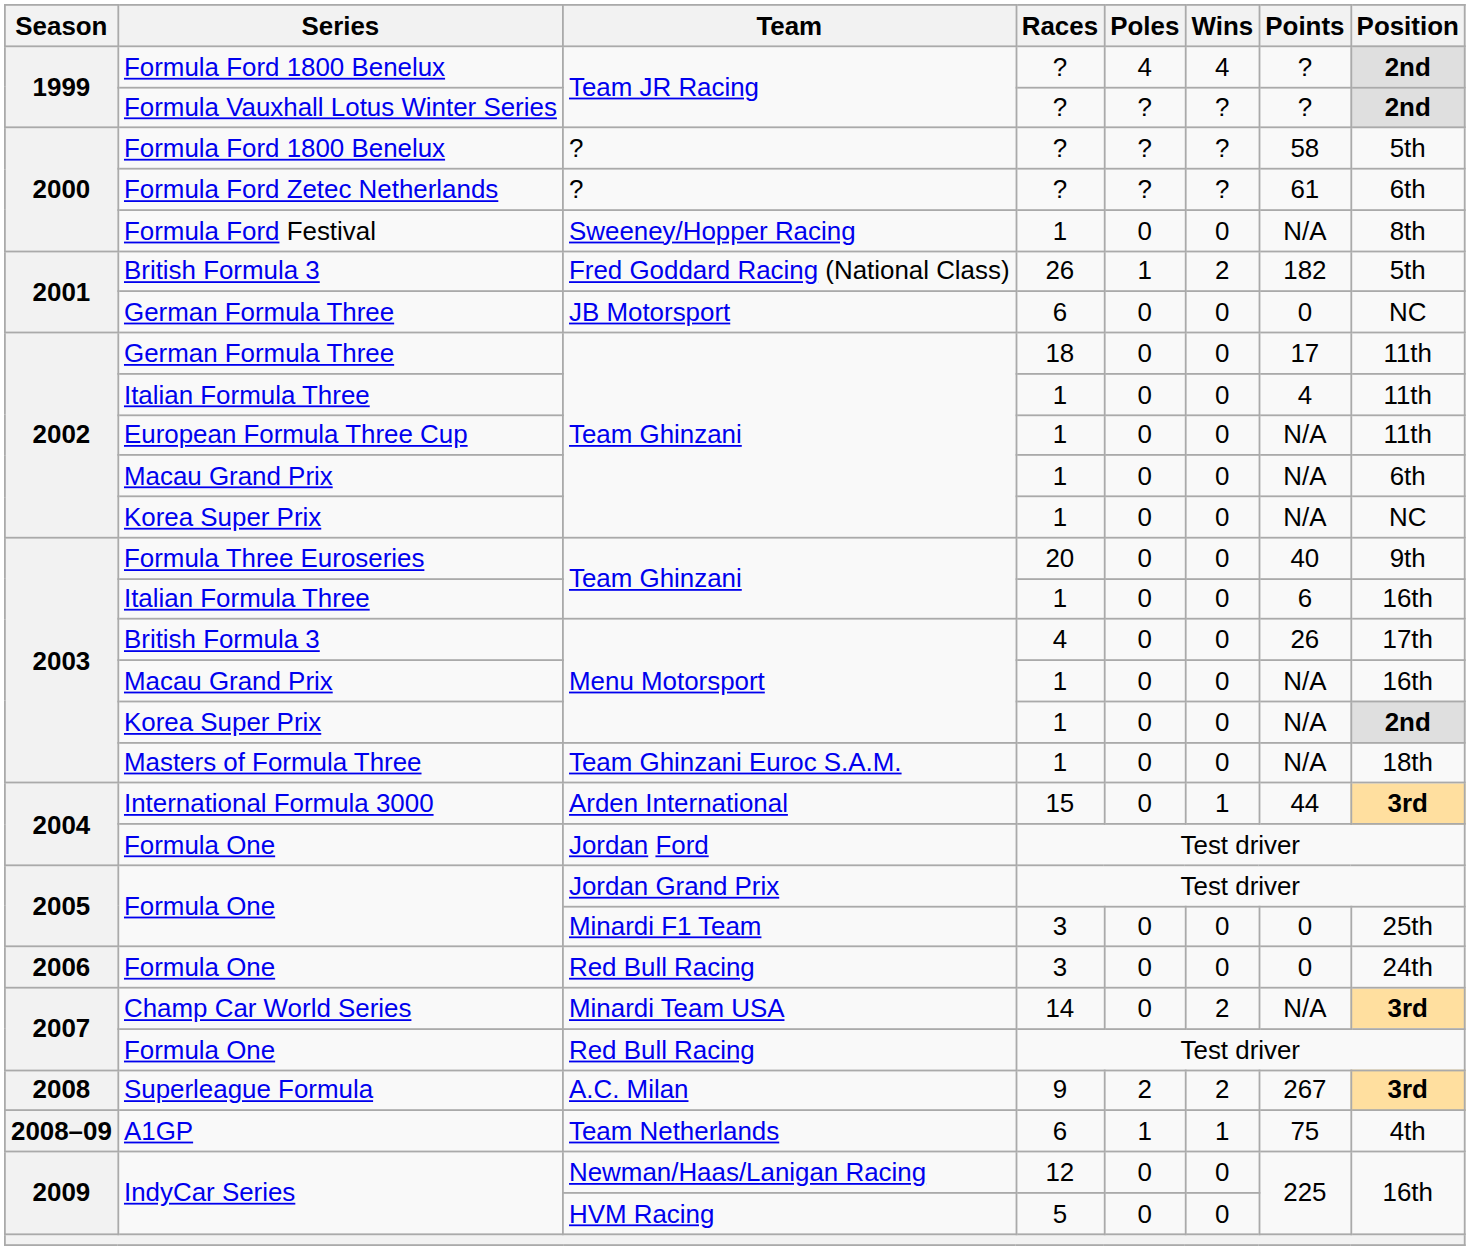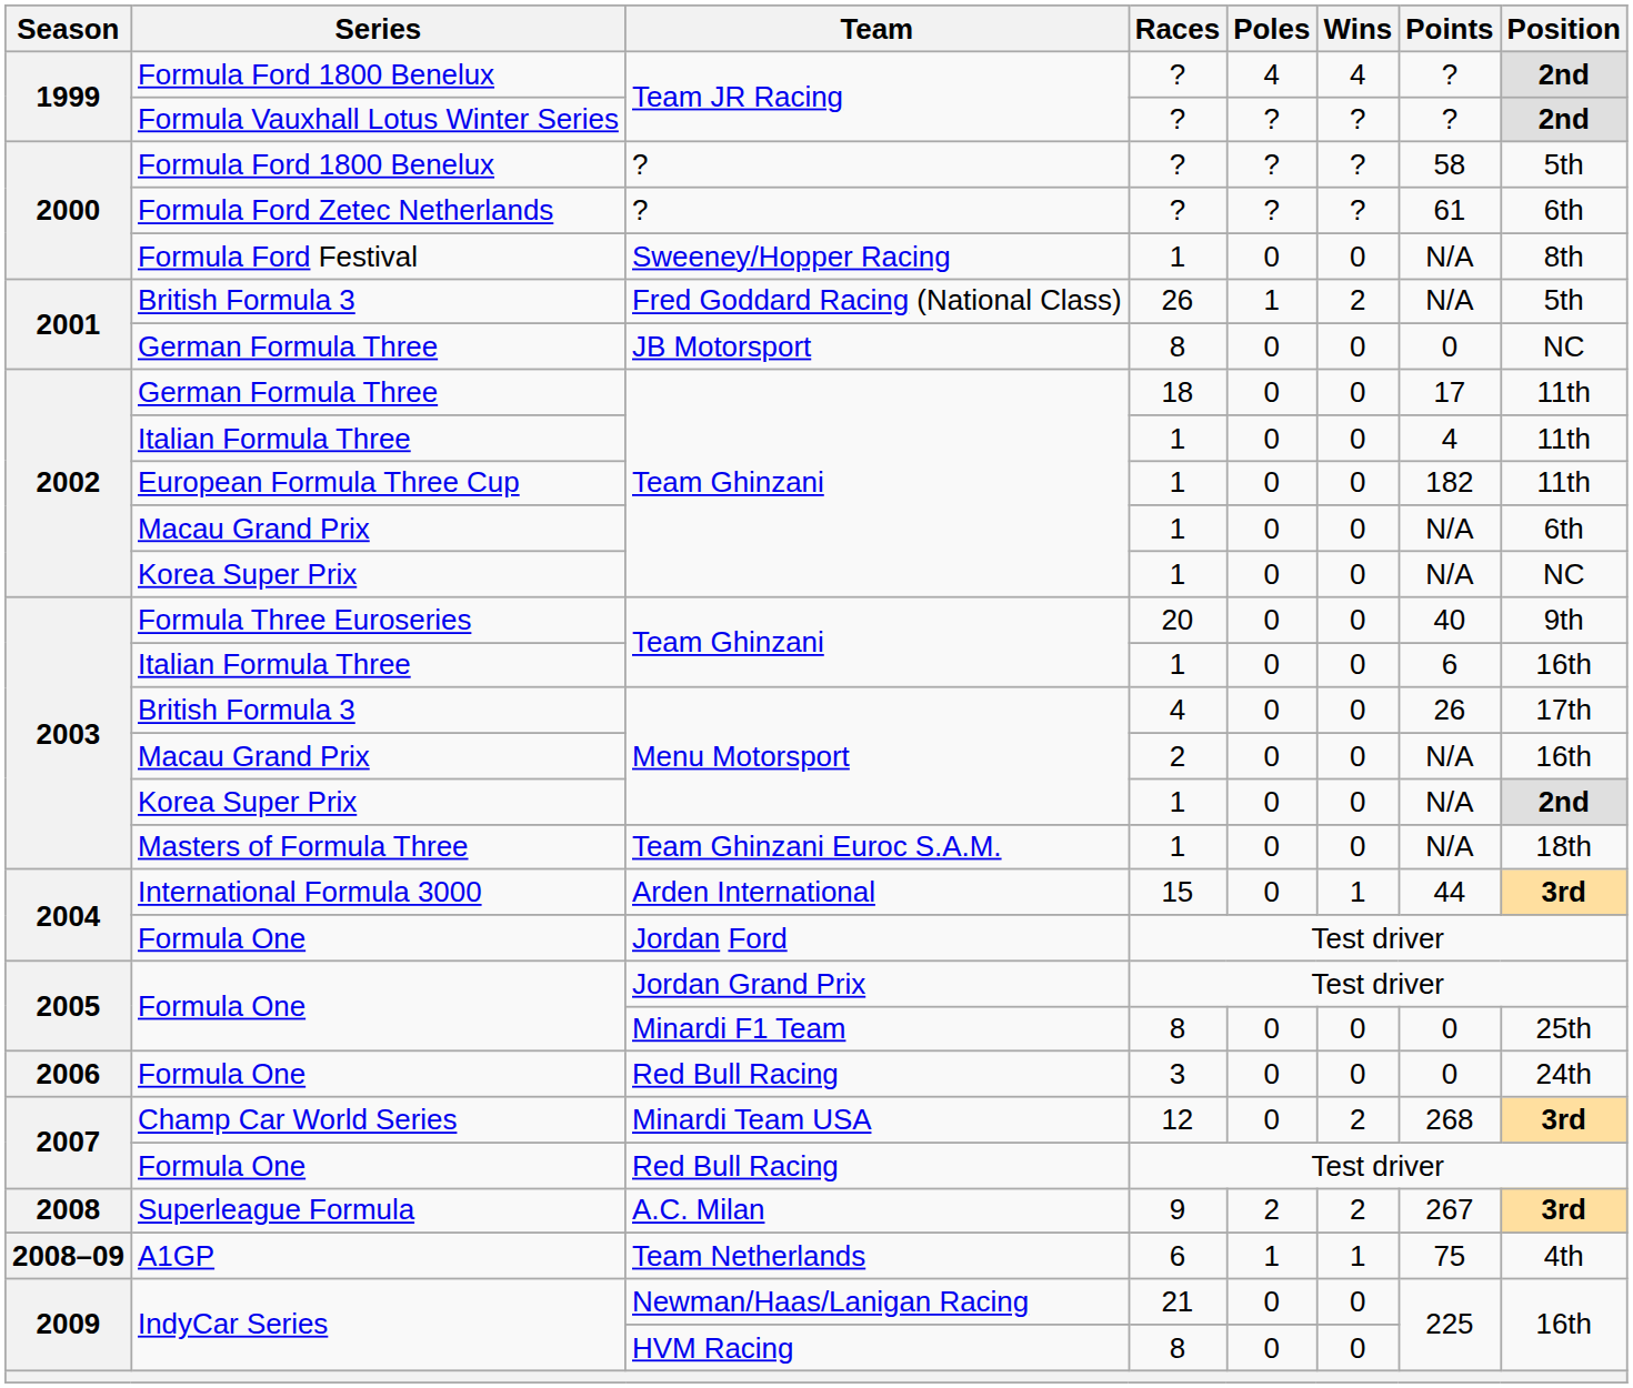British Formula 3 / Fred Goddard Racing (National Class) | Points: 182 -> N/A
German Formula Three / JB Motorsport | Races: 6 -> 8
European Formula Three Cup | Points: N/A -> 182
Macau Grand Prix / Menu Motorsport | Races: 1 -> 2
Formula One / Minardi F1 Team | Races: 3 -> 8
Champ Car World Series | Races: 14 -> 12
Champ Car World Series | Points: N/A -> 268
IndyCar Series / Newman/Haas/Lanigan Racing | Races: 12 -> 21
IndyCar Series / HVM Racing | Races: 5 -> 8
